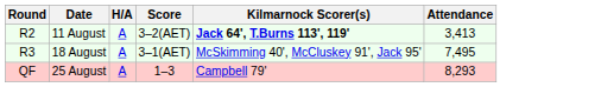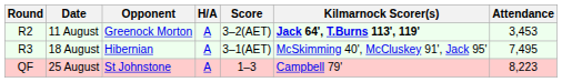+ column: Opponent | Greenock Morton | Hibernian | St Johnstone
11 August | Attendance: 3,413 -> 3,453
25 August | Attendance: 8,293 -> 8,223
